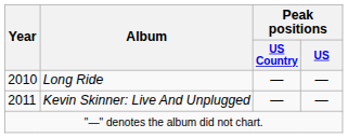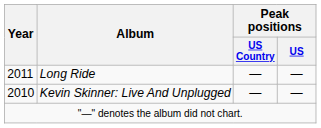Long Ride | Year: 2010 -> 2011
Kevin Skinner: Live And Unplugged | Year: 2011 -> 2010
